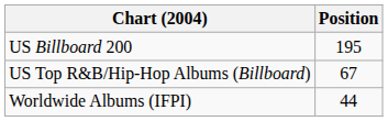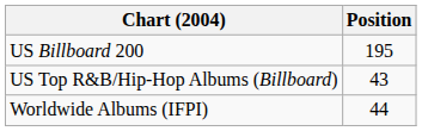US Top R&B/Hip-Hop Albums (Billboard) | Position: 67 -> 43
